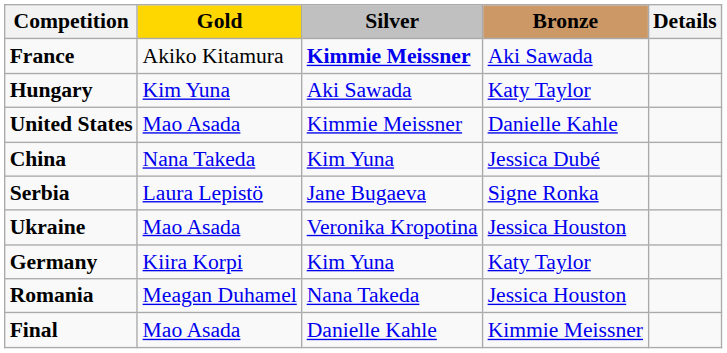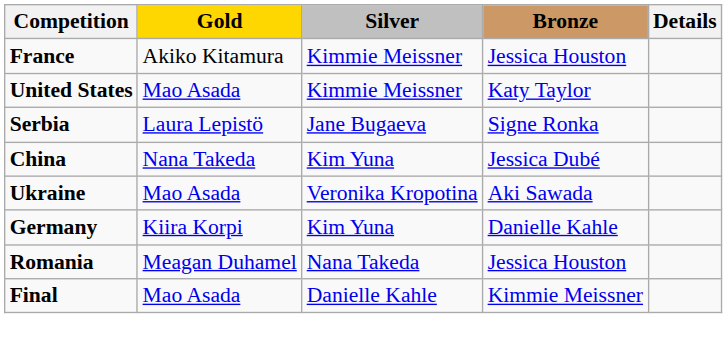France | Silver: bold -> normal
France | Bronze: Aki Sawada -> Jessica Houston
- row: Hungary | Kim Yuna | Aki Sawada | Katy Taylor
United States | Bronze: Danielle Kahle -> Katy Taylor
rows swapped: China <-> Serbia
Ukraine | Bronze: Jessica Houston -> Aki Sawada
Germany | Bronze: Katy Taylor -> Danielle Kahle
